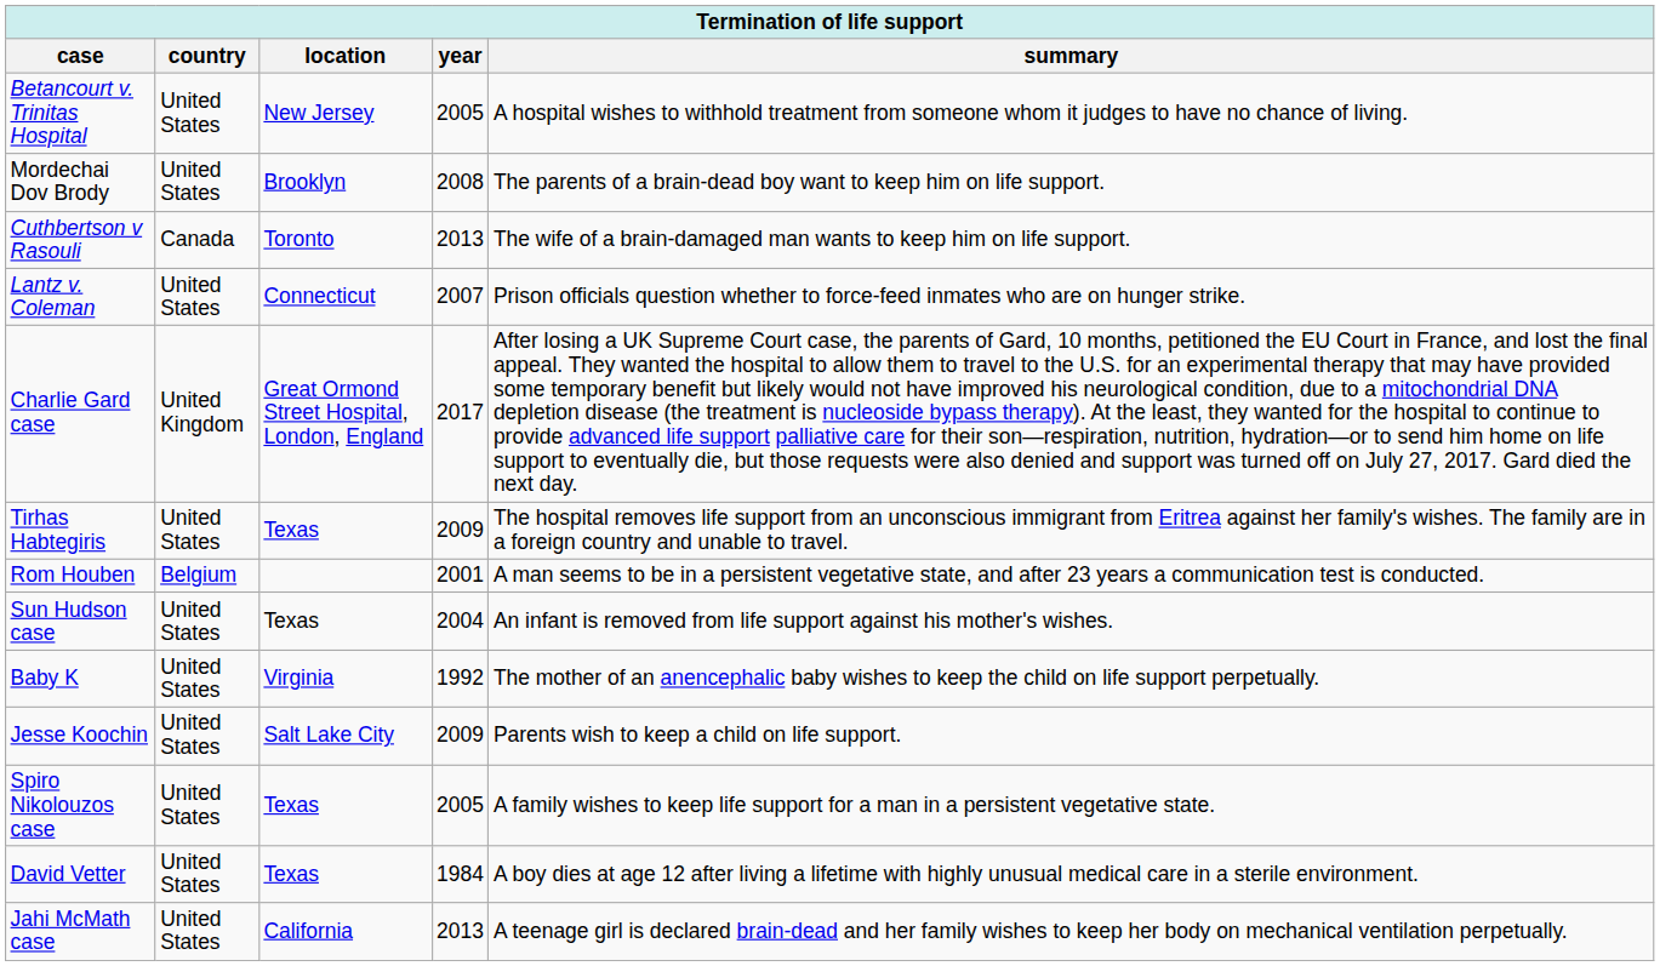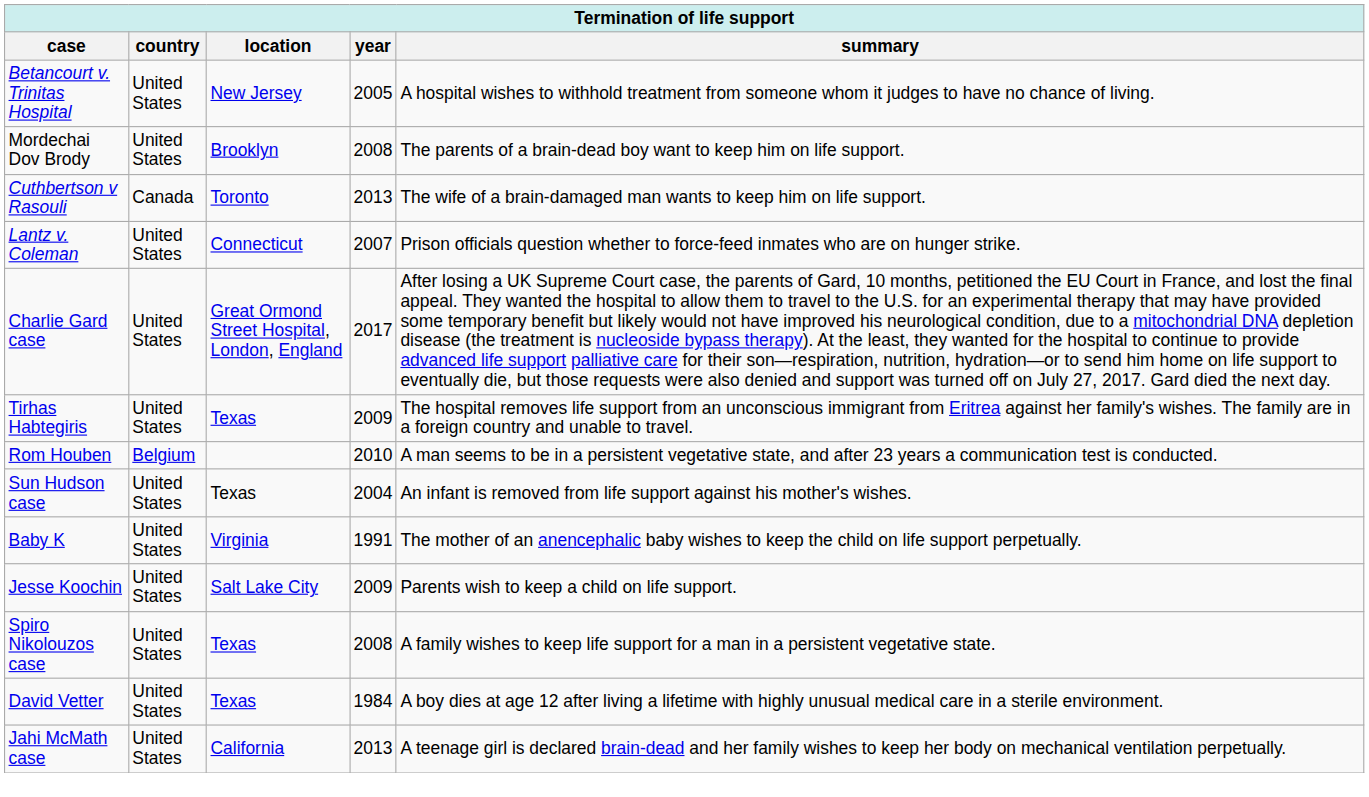Charlie Gard case | country: United Kingdom -> United States
Rom Houben | year: 2001 -> 2010
Baby K | year: 1992 -> 1991
Spiro Nikolouzos case | year: 2005 -> 2008
